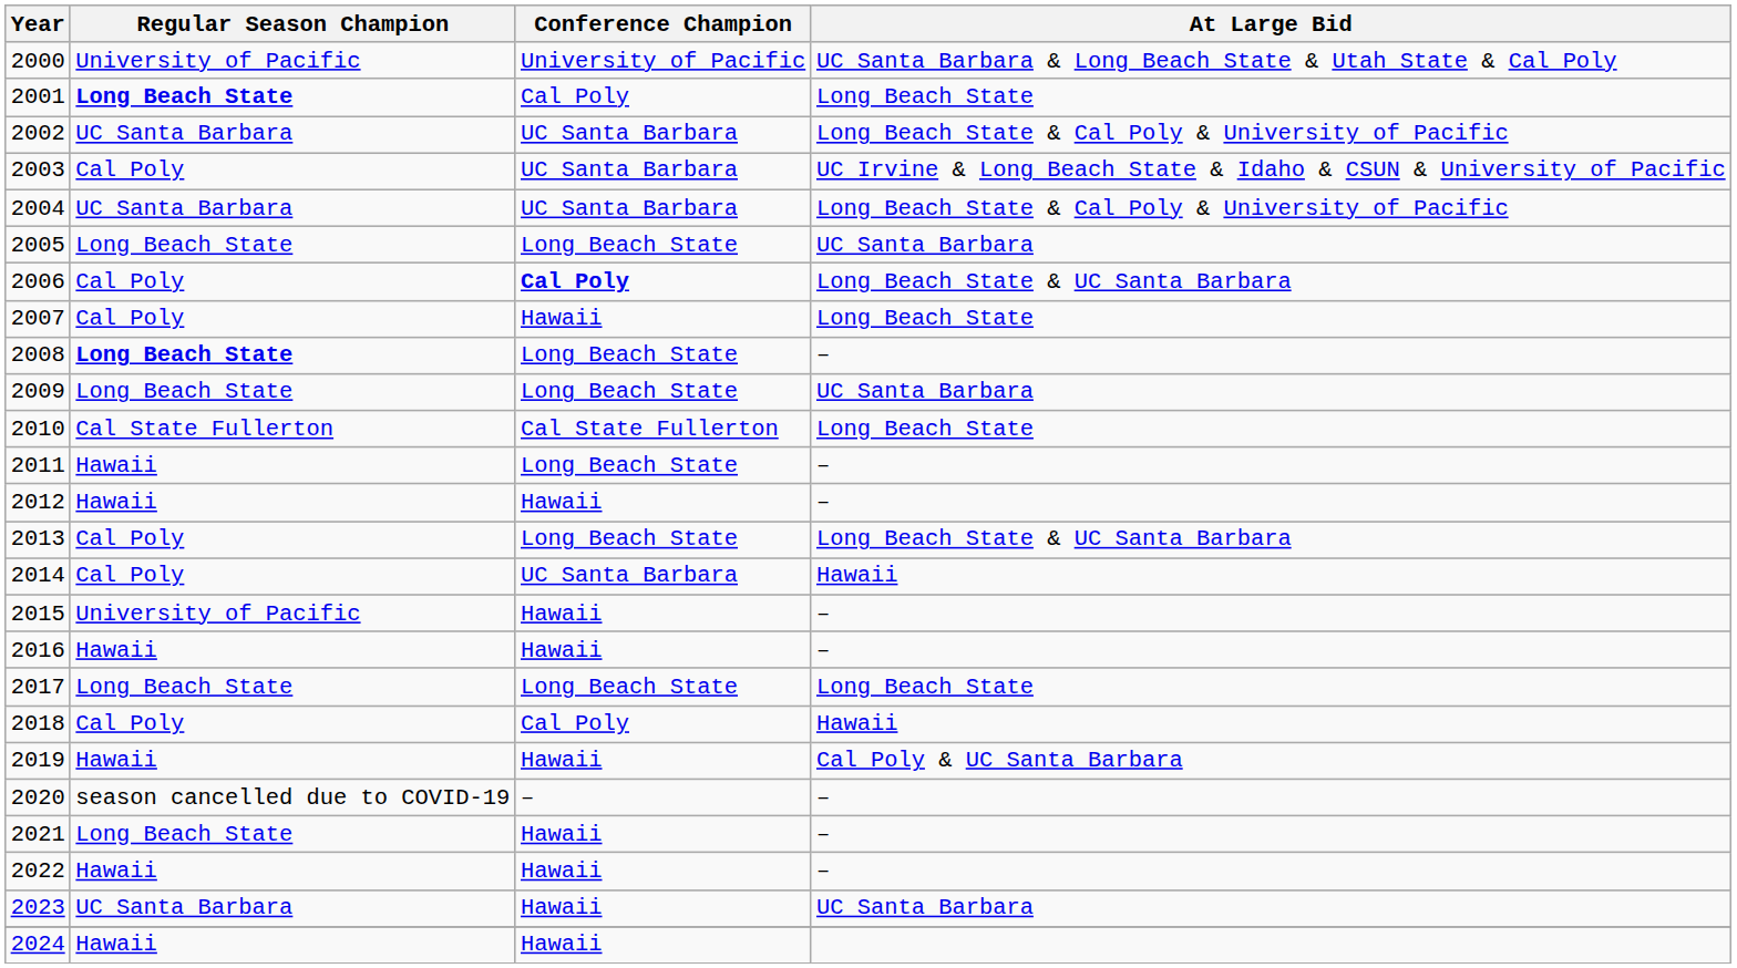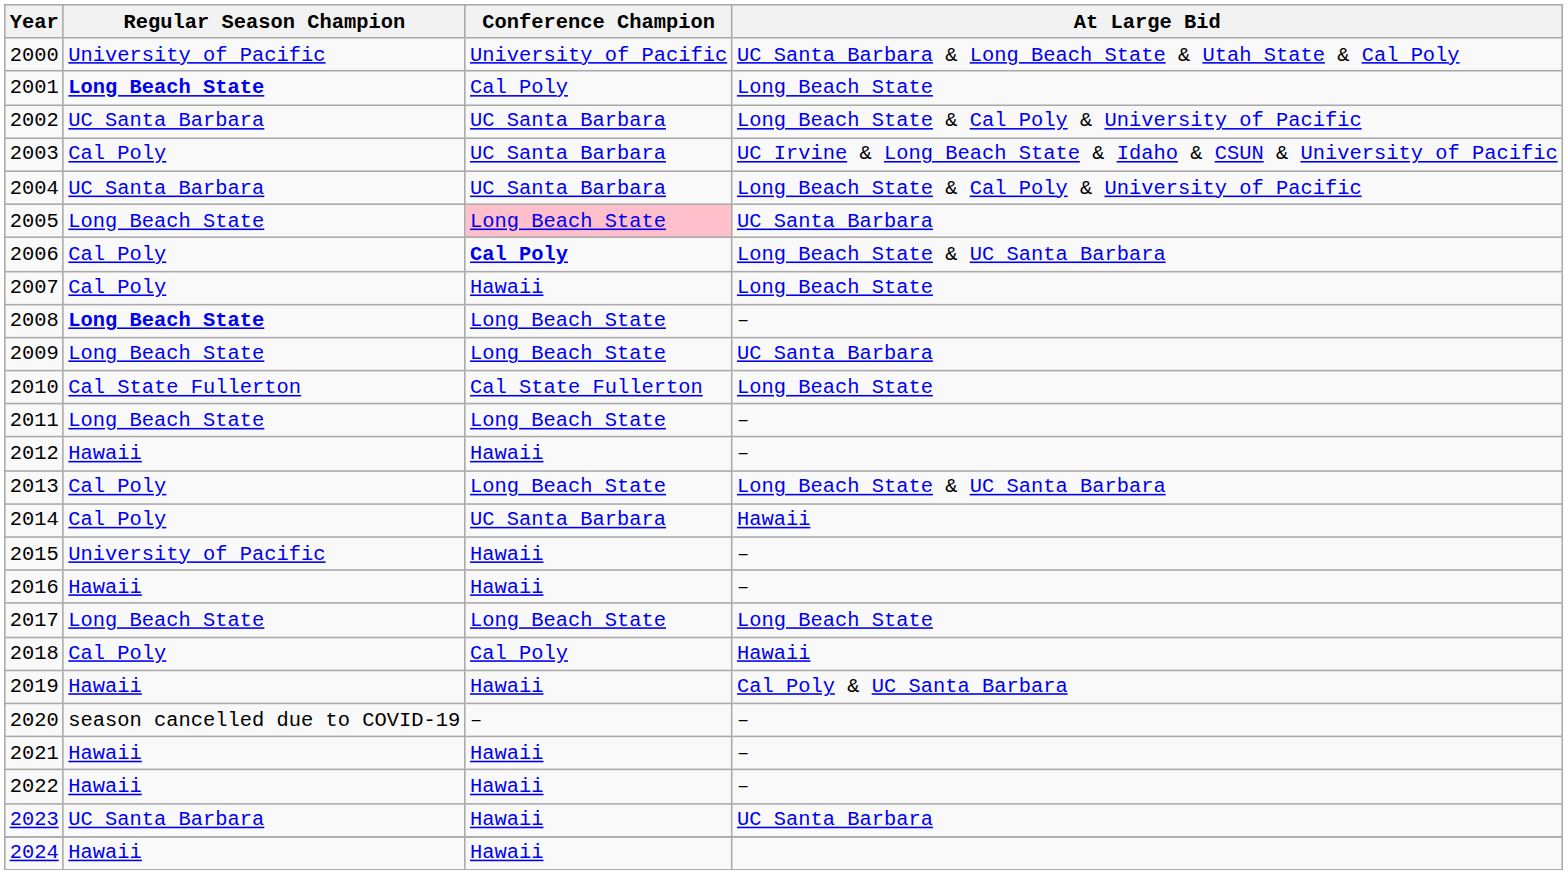2005 | Conference Champion: no background -> pink background
2011 | Regular Season Champion: Hawaii -> Long Beach State
2021 | Regular Season Champion: Long Beach State -> Hawaii
